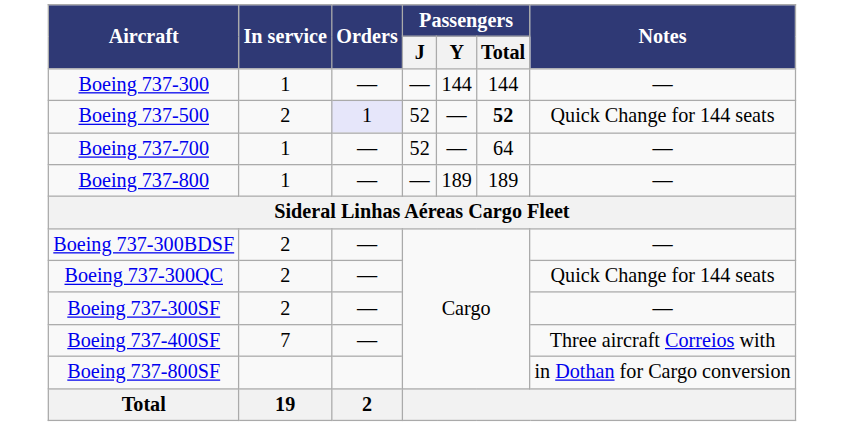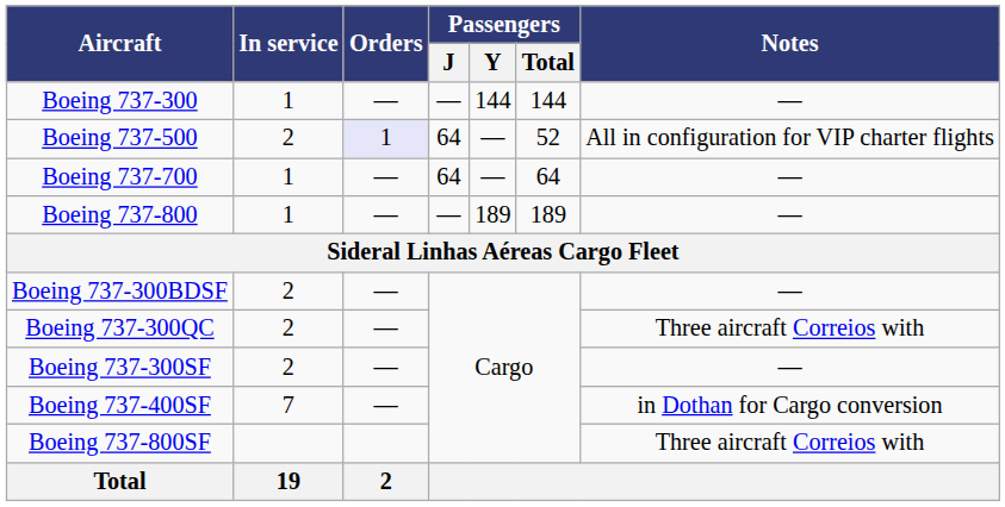Boeing 737-500 | Passengers / J: 52 -> 64
Boeing 737-500 | Passengers / Total: bold -> normal
Boeing 737-500 | Notes: Quick Change for 144 seats -> All in configuration for VIP charter flights
Boeing 737-700 | Passengers / J: 52 -> 64
Boeing 737-300QC | Notes: Quick Change for 144 seats -> Three aircraft Correios with
Boeing 737-400SF | Notes: Three aircraft Correios with -> in Dothan for Cargo conversion
Boeing 737-800SF | Notes: in Dothan for Cargo conversion -> Three aircraft Correios with
